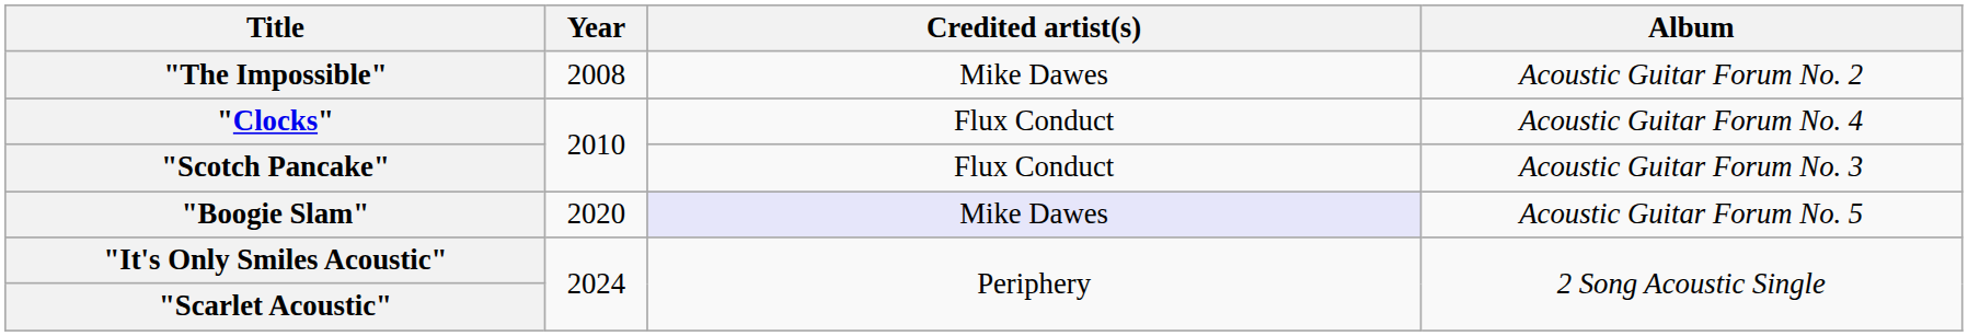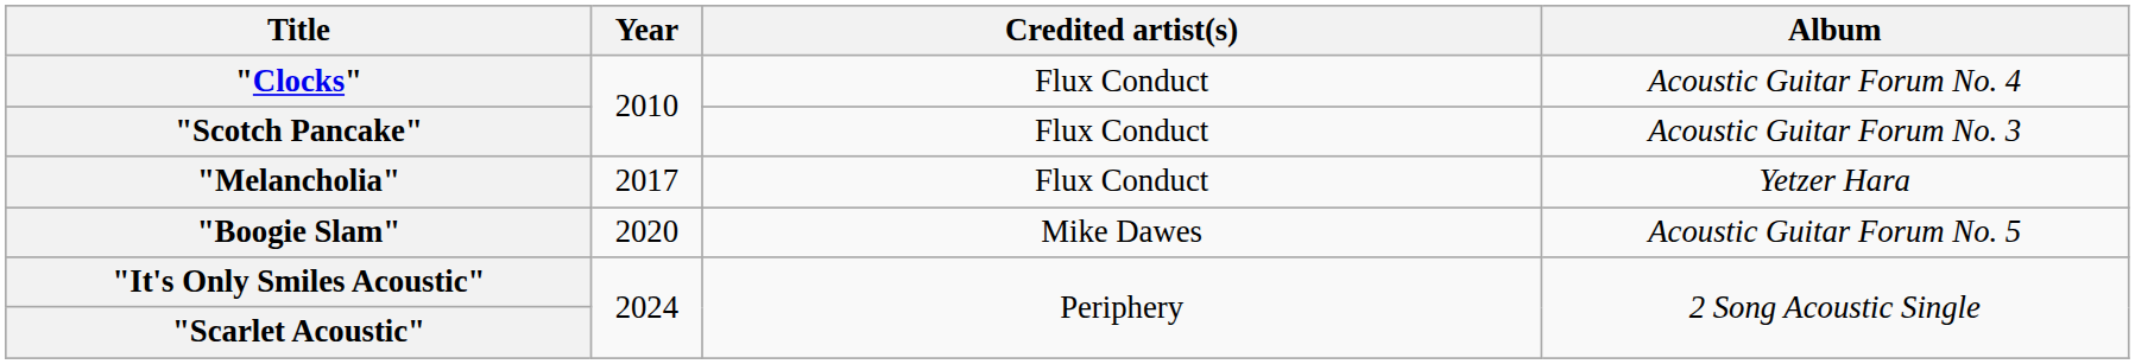- row: "The Impossible" | 2008 | Mike Dawes | Acoustic Guitar Forum No. 2
+ row: "Melancholia" | 2017 | Flux Conduct | Yetzer Hara
"Boogie Slam" | Credited artist(s): lavender background -> no background
